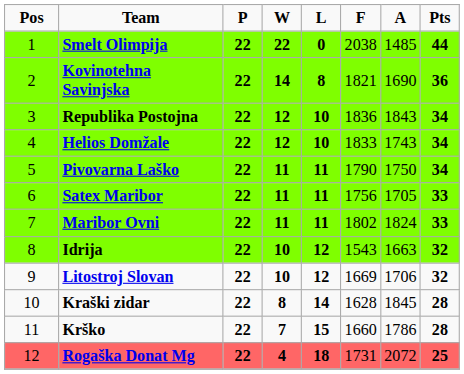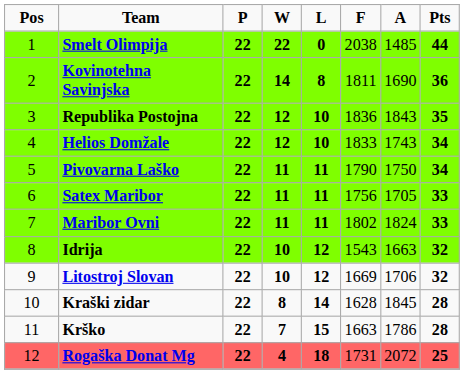Kovinotehna Savinjska | F: 1821 -> 1811
Republika Postojna | Pts: 34 -> 35
Krško | F: 1660 -> 1663
